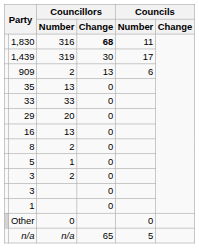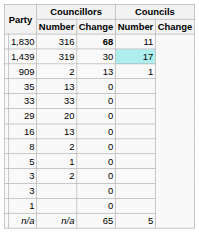1,439 | Councils / Number: no background -> paleturquoise background
909 | Councils / Number: 6 -> 1
- row: Other | 0 | 0
